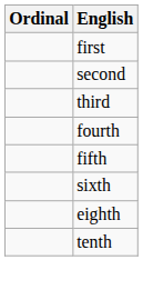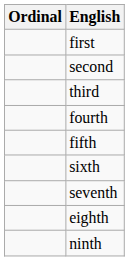+ row: seventh
+ row: ninth
- row: tenth
